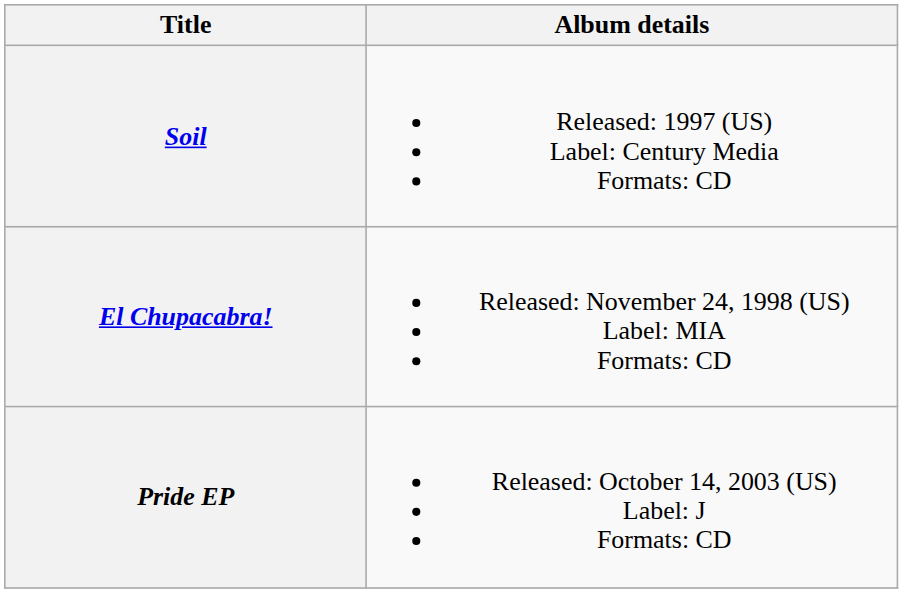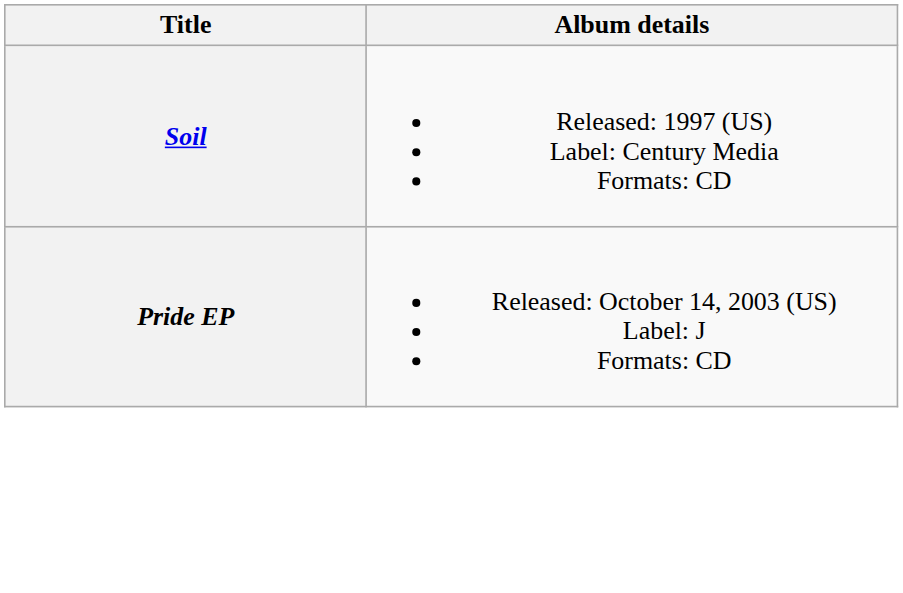- row: El Chupacabra! | Released: November 24, 1998 (US) Label: MIA Formats: CD
